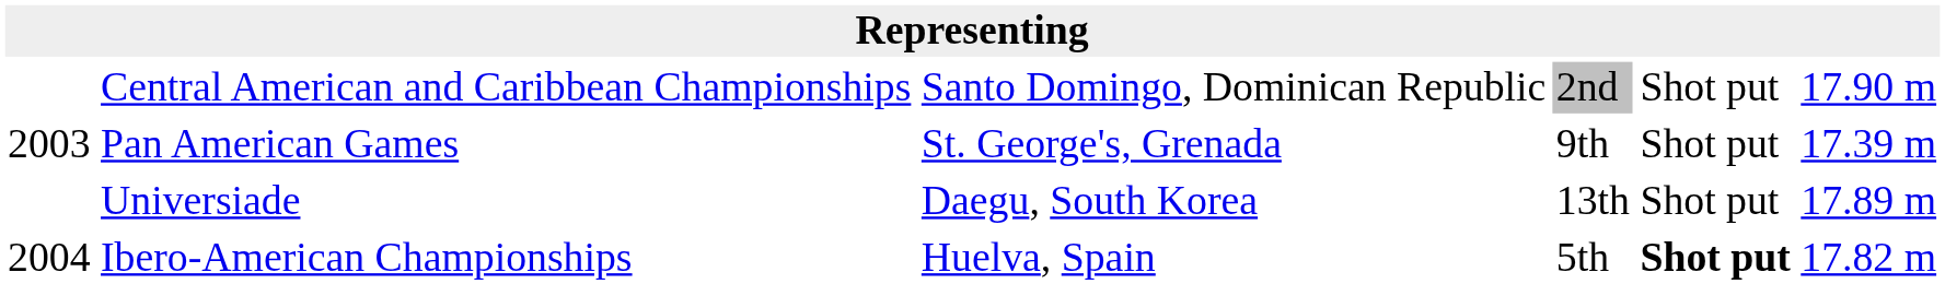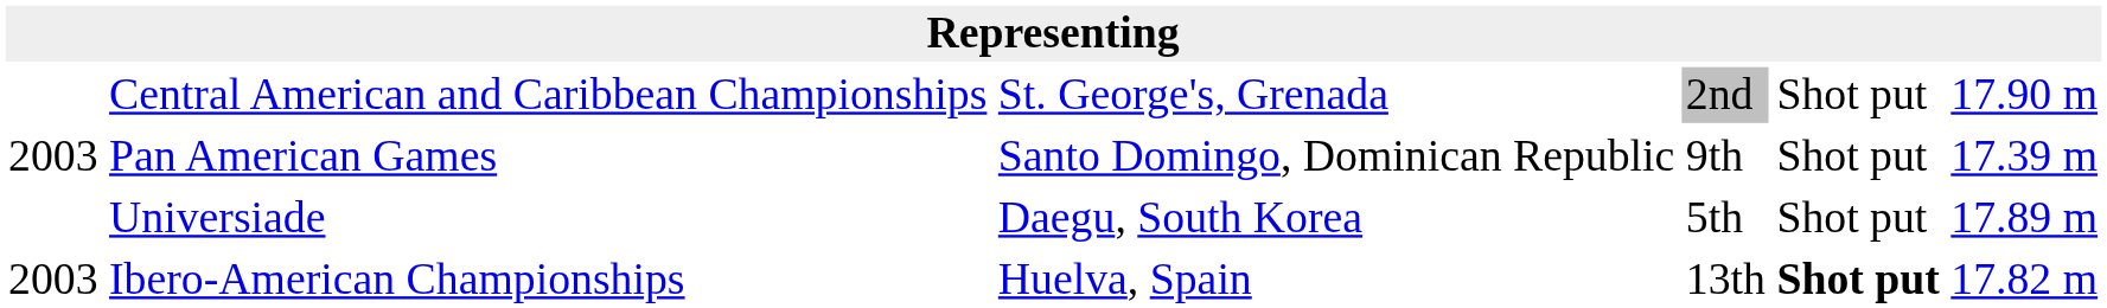Central American and Caribbean Championships | column 3: Santo Domingo, Dominican Republic -> St. George's, Grenada
Pan American Games | column 3: St. George's, Grenada -> Santo Domingo, Dominican Republic
Universiade | column 4: 13th -> 5th
Ibero-American Championships | column 1: 2004 -> 2003
Ibero-American Championships | column 4: 5th -> 13th
